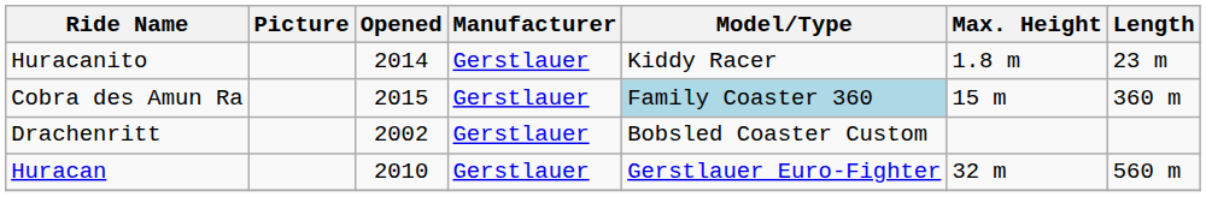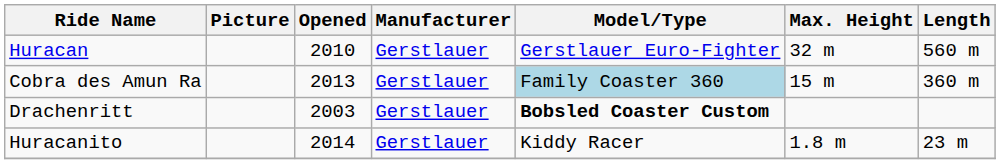rows swapped: Huracan <-> Huracanito
Cobra des Amun Ra | Opened: 2015 -> 2013
Drachenritt | Opened: 2002 -> 2003
Drachenritt | Model/Type: normal -> bold
